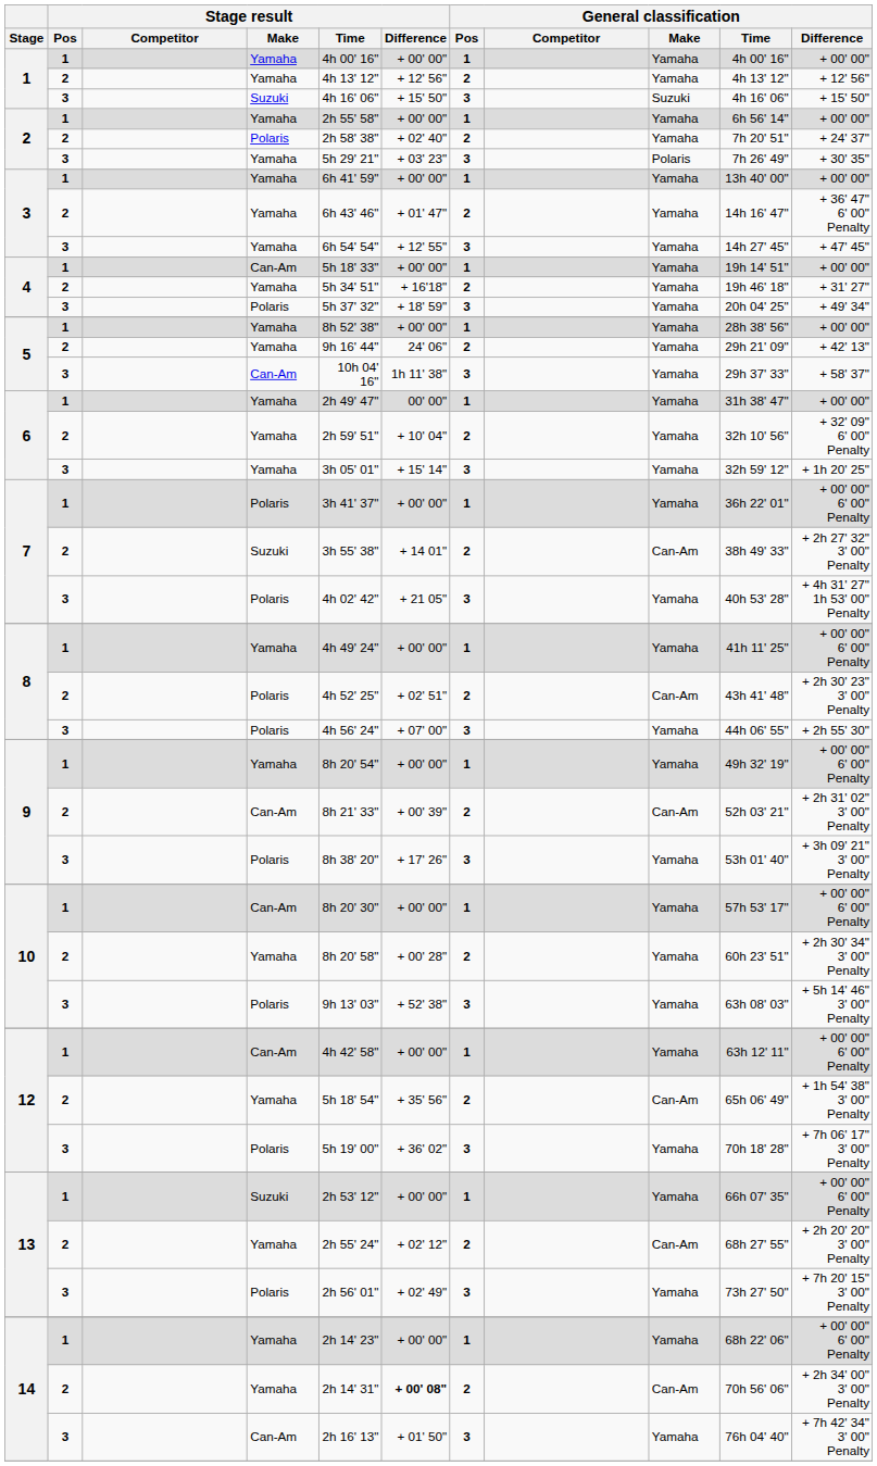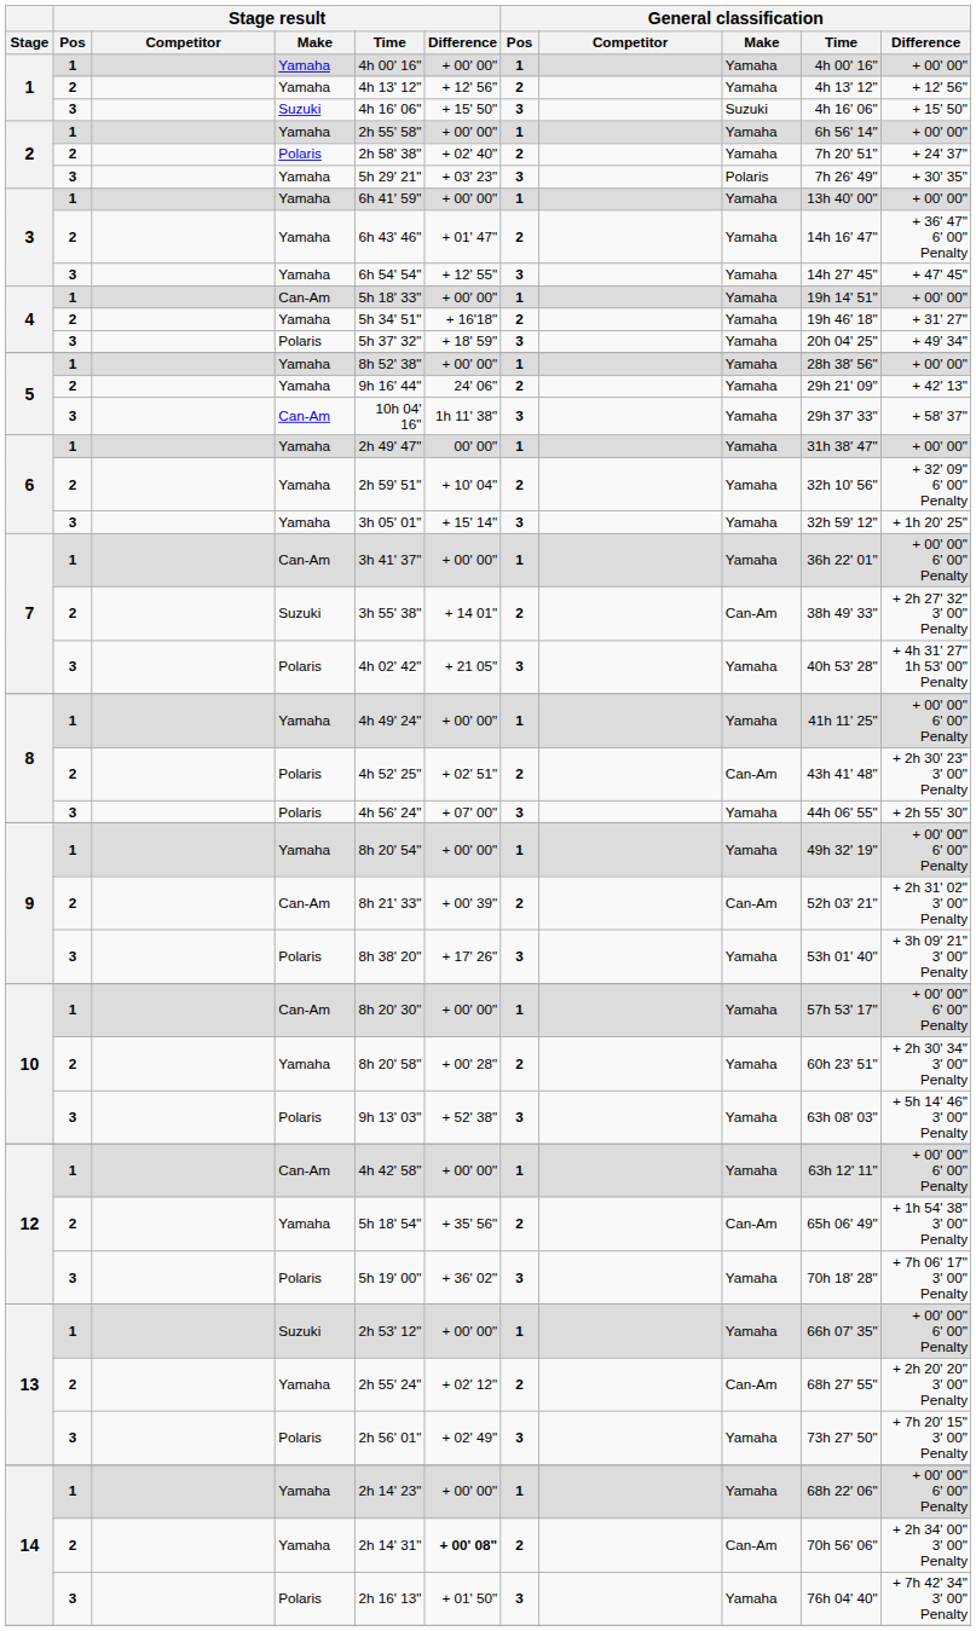7 / 1 | Stage result / Make: Polaris -> Can-Am
14 / 3 | Stage result / Make: Can-Am -> Polaris
